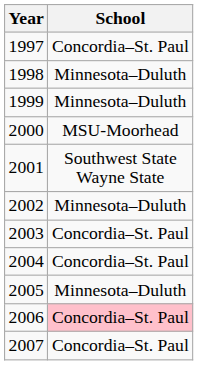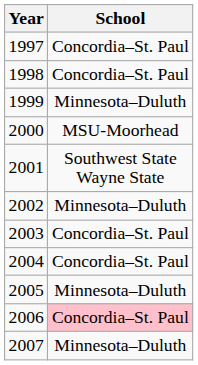1998 | School: Minnesota–Duluth -> Concordia–St. Paul
2007 | School: Concordia–St. Paul -> Minnesota–Duluth
